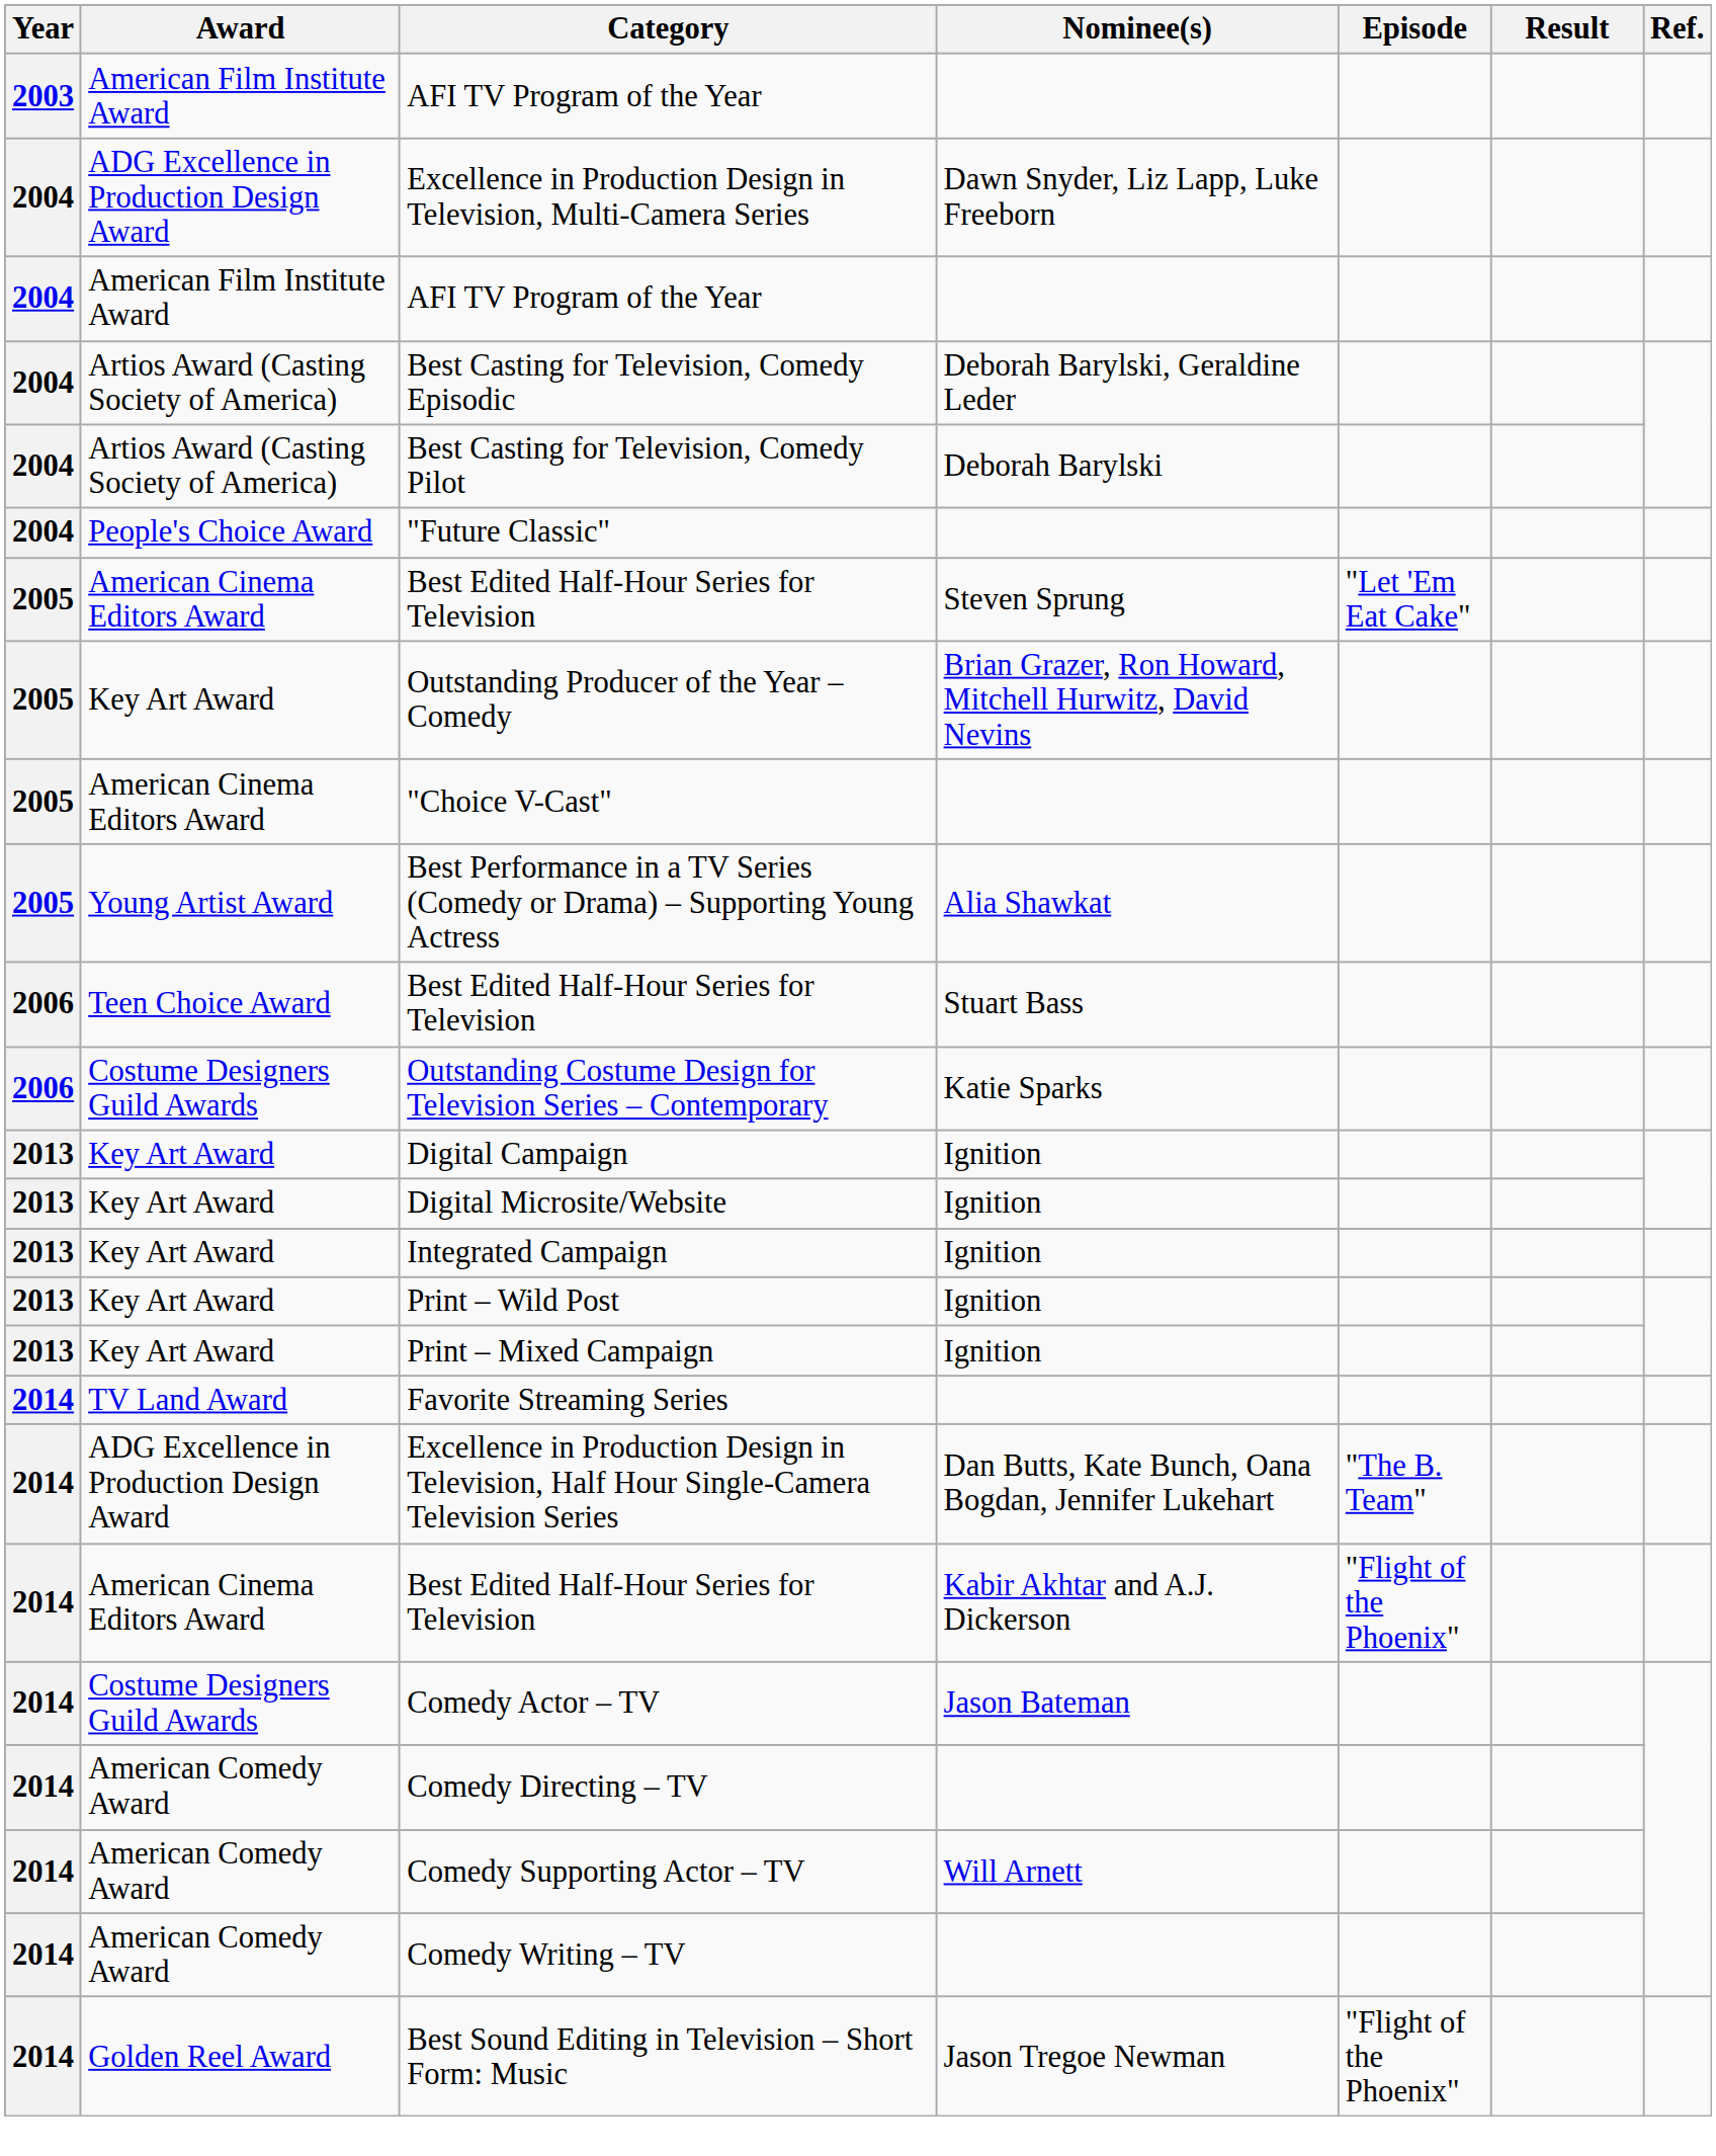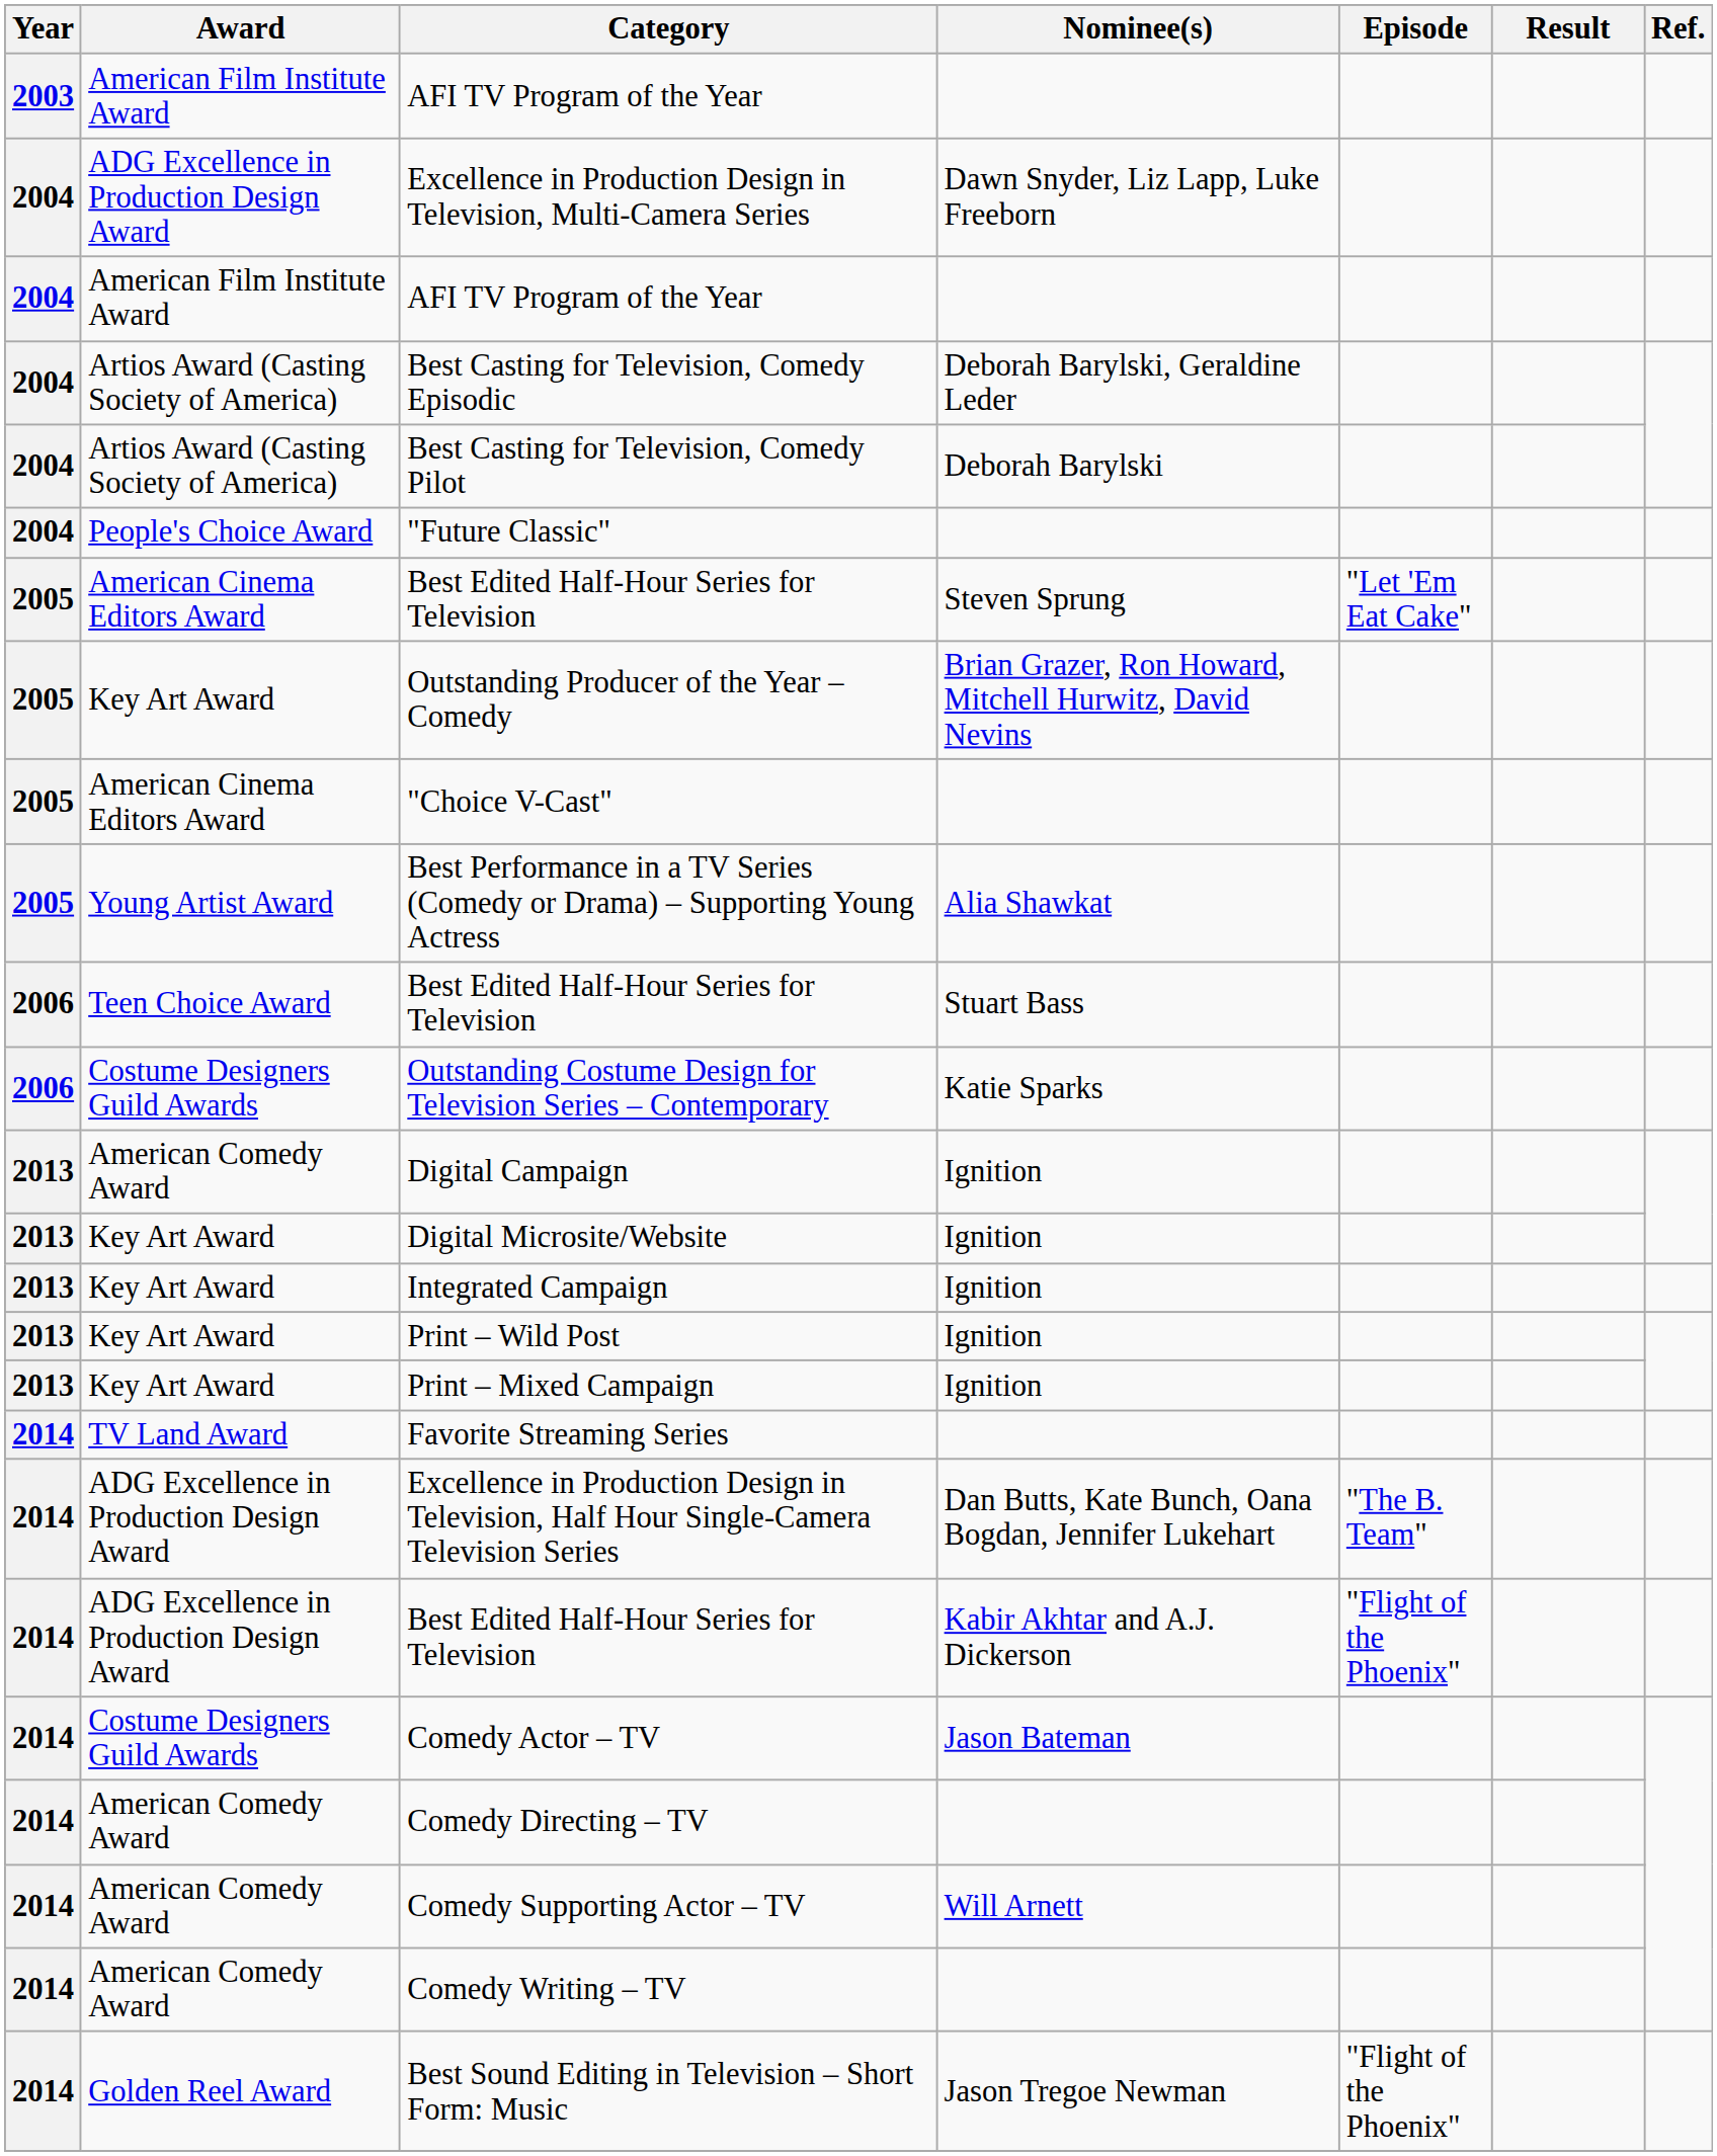Digital Campaign | Award: Key Art Award -> American Comedy Award
2014 / Best Edited Half-Hour Series for Television | Award: American Cinema Editors Award -> ADG Excellence in Production Design Award
